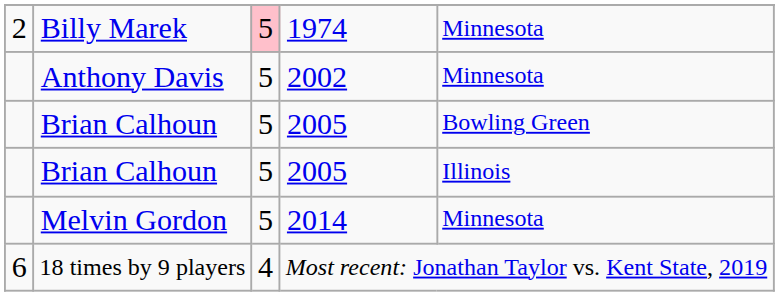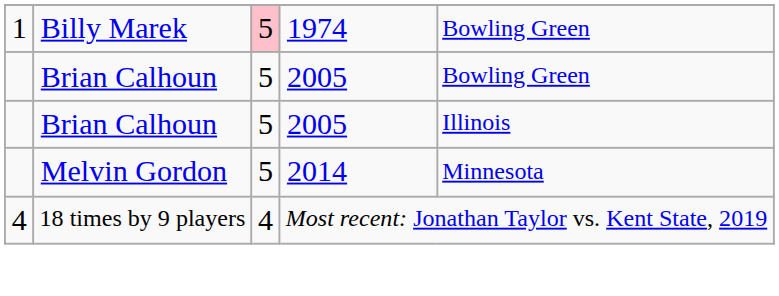Billy Marek | column 1: 2 -> 1
Billy Marek | column 5: Minnesota -> Bowling Green
- row: Anthony Davis | 5 | 2002 | Minnesota
18 times by 9 players | column 1: 6 -> 4
